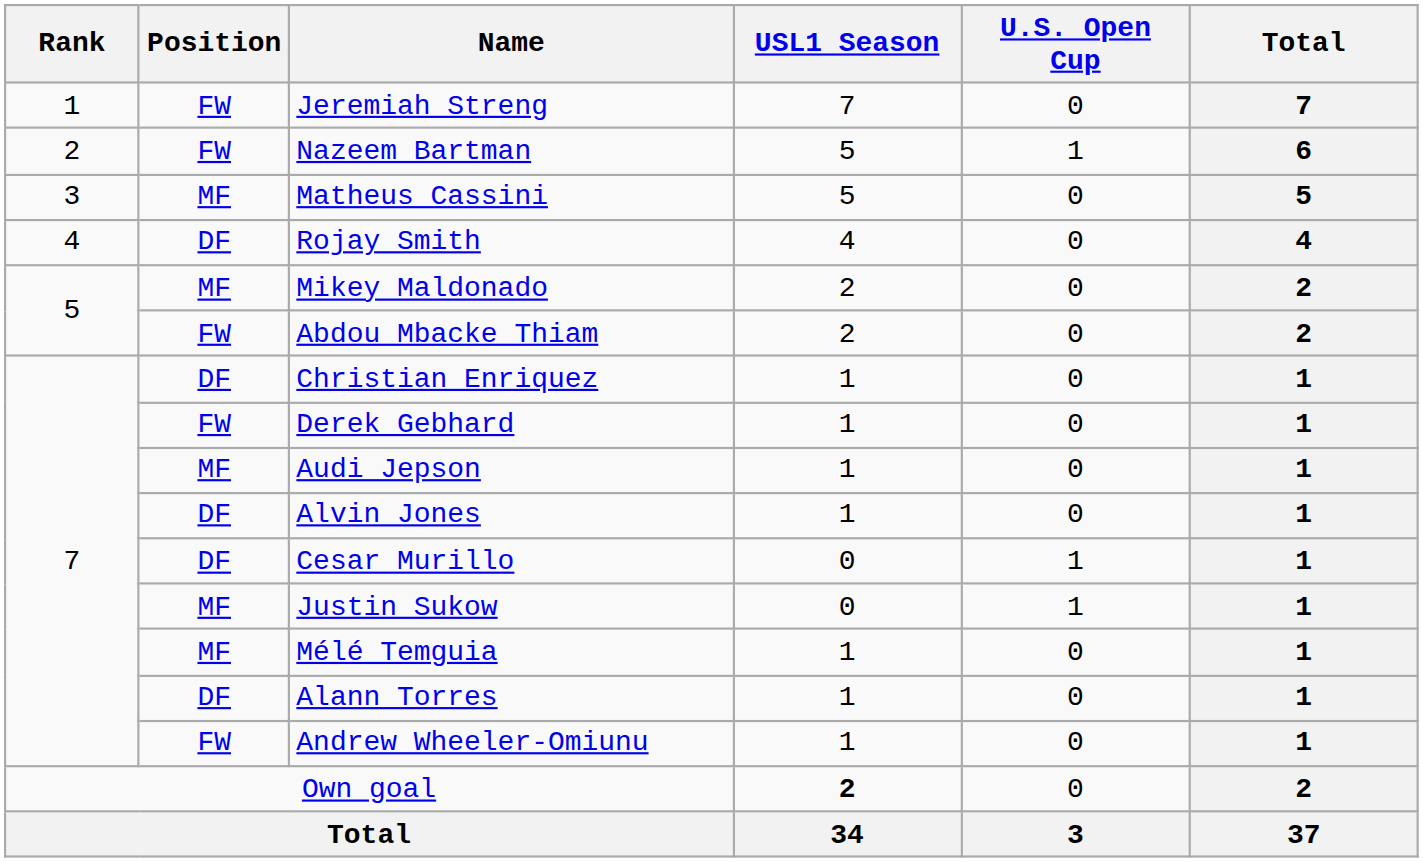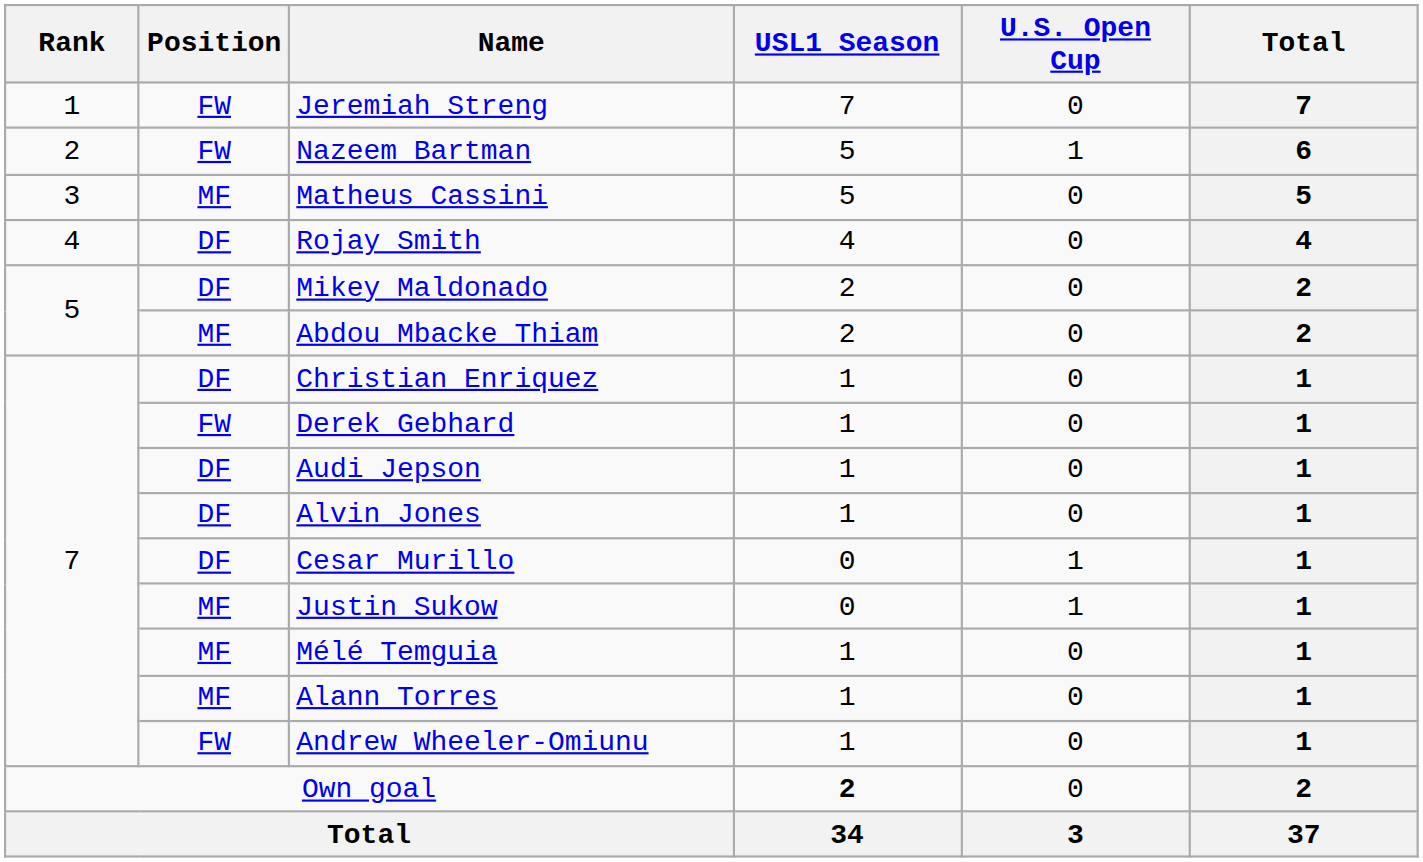Mikey Maldonado | Position: MF -> DF
Abdou Mbacke Thiam | Position: FW -> MF
Audi Jepson | Position: MF -> DF
Alann Torres | Position: DF -> MF
